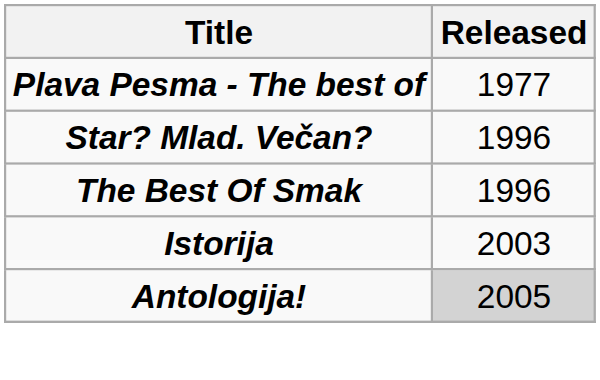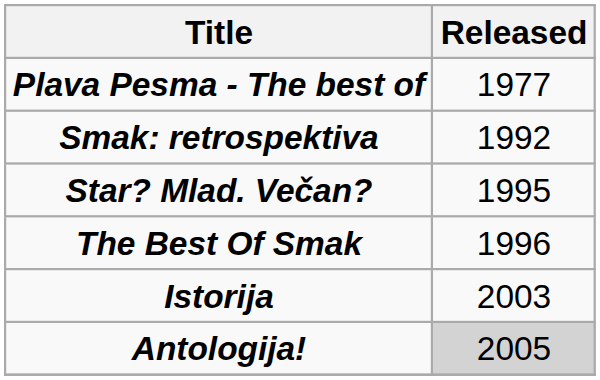+ row: Smak: retrospektiva | 1992
Star? Mlad. Večan? | Released: 1996 -> 1995
